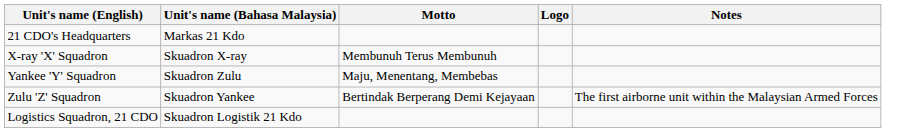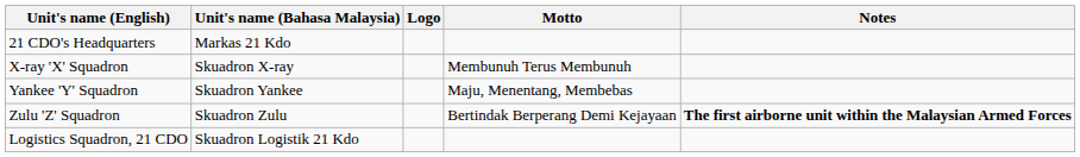columns swapped: Logo <-> Motto
Yankee 'Y' Squadron | Unit's name (Bahasa Malaysia): Skuadron Zulu -> Skuadron Yankee
Zulu 'Z' Squadron | Unit's name (Bahasa Malaysia): Skuadron Yankee -> Skuadron Zulu
Zulu 'Z' Squadron | Notes: normal -> bold
